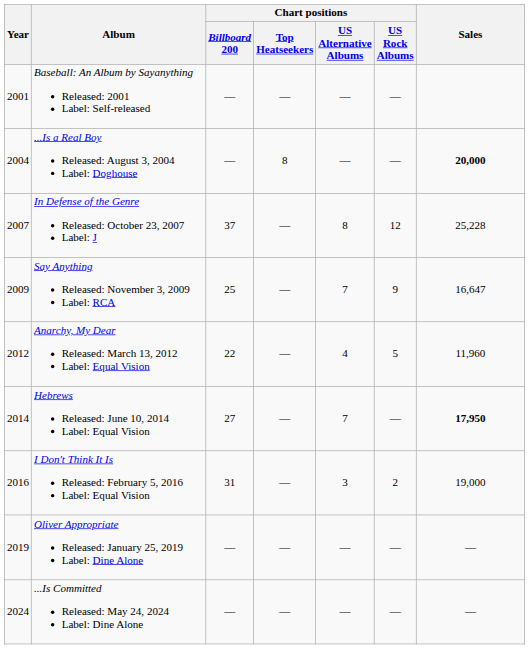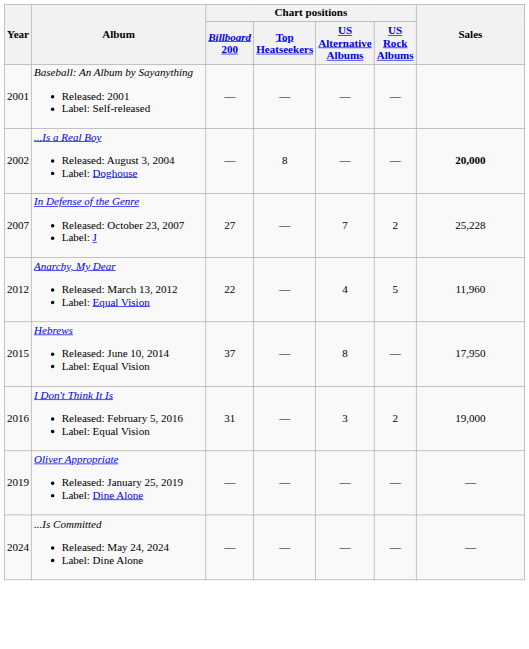...Is a Real Boy Released: August 3, 2004 Label: Doghouse | Year: 2004 -> 2002
In Defense of the Genre Released: October 23, 2007 Label: J | Chart positions / Billboard 200: 37 -> 27
In Defense of the Genre Released: October 23, 2007 Label: J | Chart positions / US Alternative Albums: 8 -> 7
In Defense of the Genre Released: October 23, 2007 Label: J | Chart positions / US Rock Albums: 12 -> 2
- row: 2009 | Say Anything Released: November 3, 2009 Label: RCA | 25 | — | 7 | 9 | 16,647
Hebrews Released: June 10, 2014 Label: Equal Vision | Year: 2014 -> 2015
Hebrews Released: June 10, 2014 Label: Equal Vision | Chart positions / Billboard 200: 27 -> 37
Hebrews Released: June 10, 2014 Label: Equal Vision | Chart positions / US Alternative Albums: 7 -> 8
Hebrews Released: June 10, 2014 Label: Equal Vision | Sales: bold -> normal
